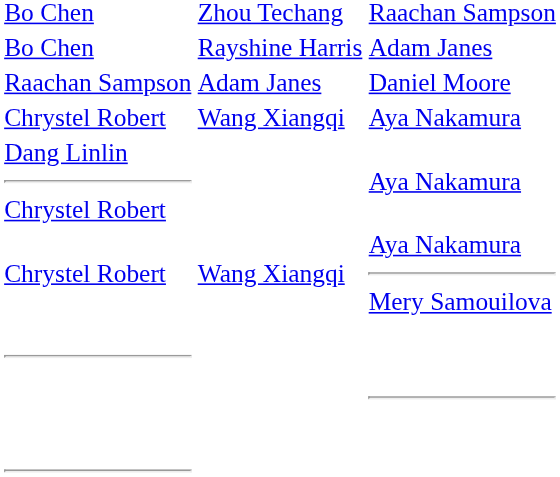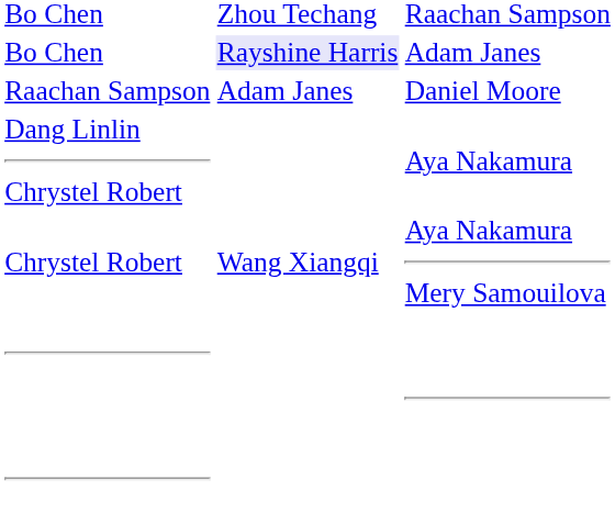Bo Chen / Adam Janes | column 3: no background -> lavender background
- row: Chrystel Robert | Wang Xiangqi | Aya Nakamura
